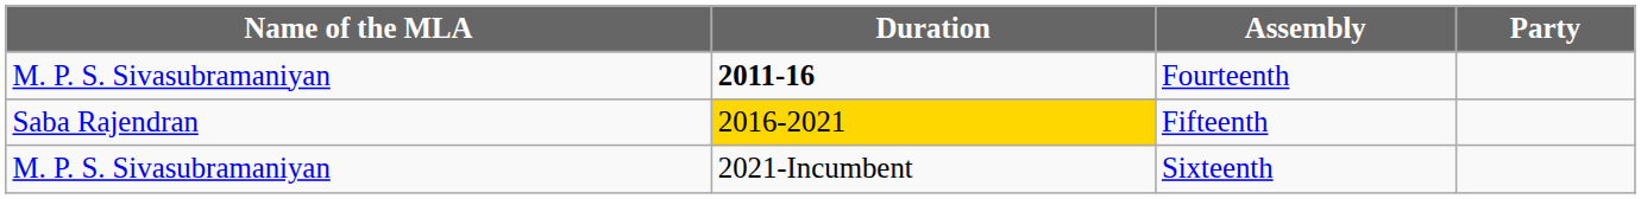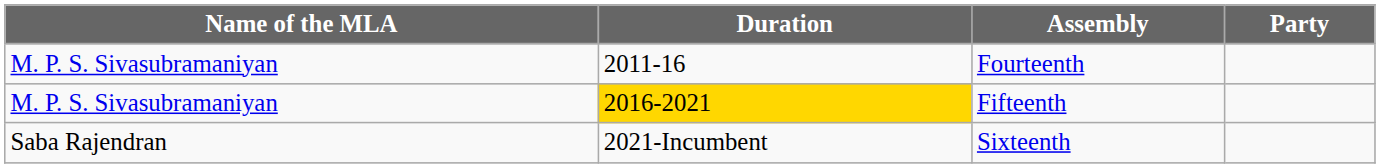Fourteenth | Duration: bold -> normal
Fifteenth | Name of the MLA: Saba Rajendran -> M. P. S. Sivasubramaniyan
Sixteenth | Name of the MLA: M. P. S. Sivasubramaniyan -> Saba Rajendran
